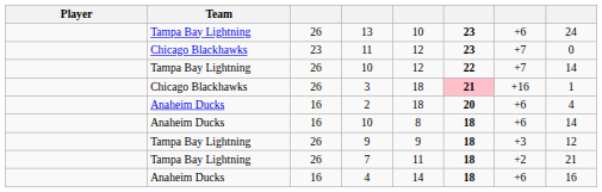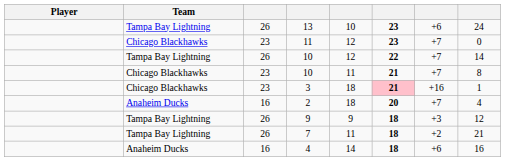+ row: Chicago Blackhawks | 23 | 10 | 11 | 21 | +7 | 8
3 | column 3: 26 -> 23
2 | column 7: +6 -> +7
- row: Anaheim Ducks | 16 | 10 | 8 | 18 | +6 | 14
